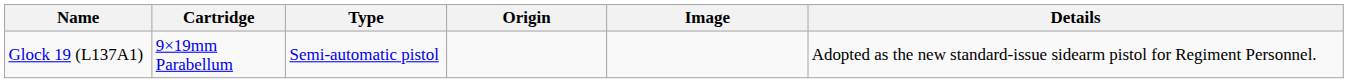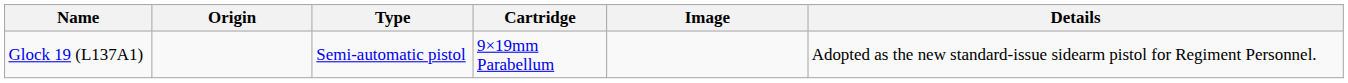columns swapped: Origin <-> Cartridge
